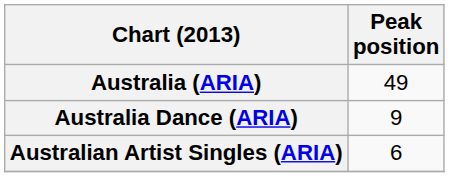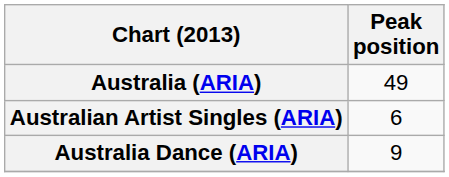rows swapped: Australian Artist Singles (ARIA) <-> Australia Dance (ARIA)
